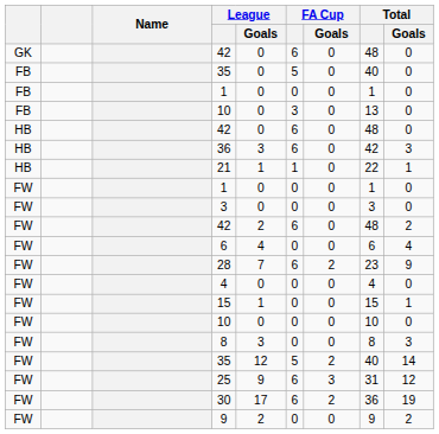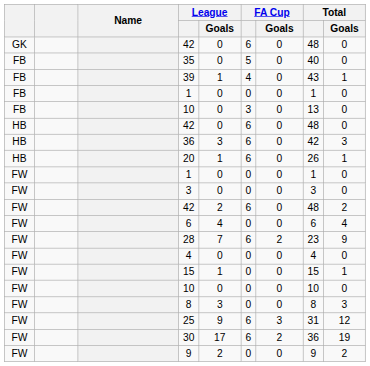+ row: FB | 39 | 1 | 4 | 0 | 43 | 1
- row: HB | 21 | 1 | 1 | 0 | 22 | 1
+ row: HB | 20 | 1 | 6 | 0 | 26 | 1
- row: FW | 35 | 12 | 5 | 2 | 40 | 14
